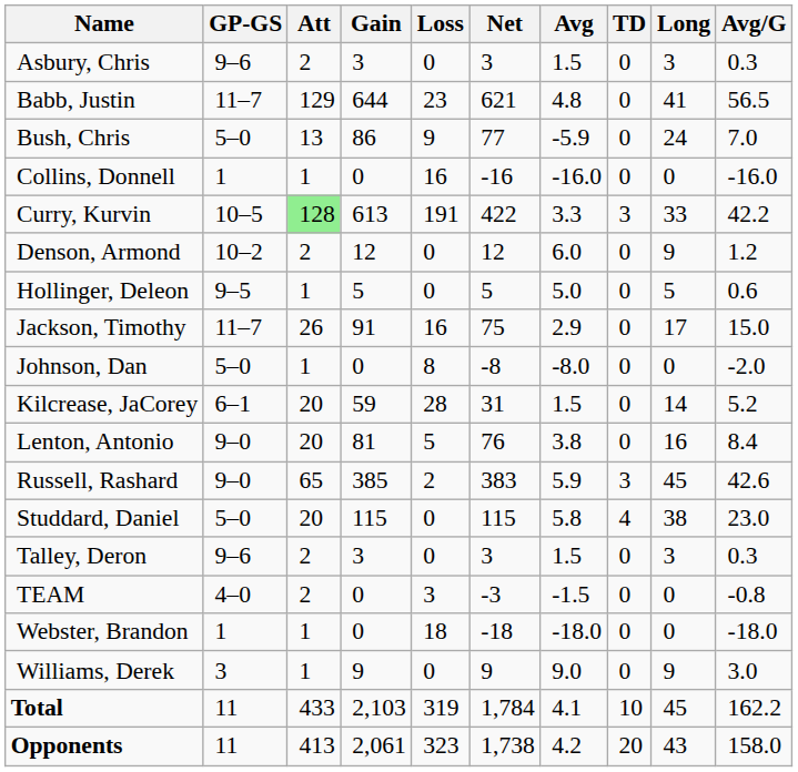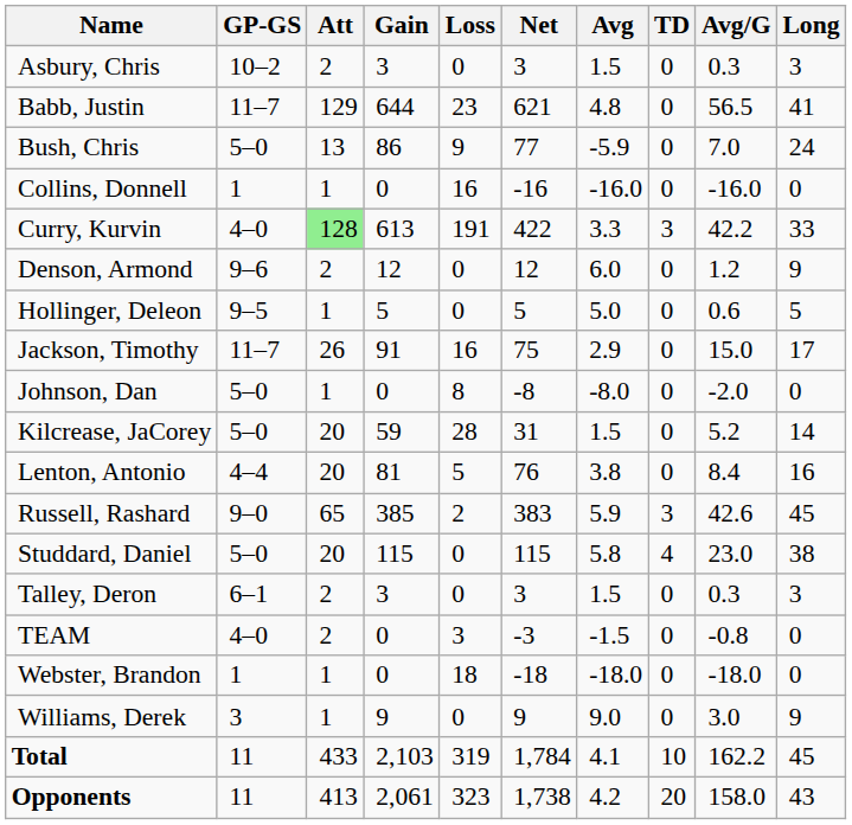columns swapped: Long <-> Avg/G
Asbury, Chris | GP-GS: 9–6 -> 10–2
Curry, Kurvin | GP-GS: 10–5 -> 4–0
Denson, Armond | GP-GS: 10–2 -> 9–6
Kilcrease, JaCorey | GP-GS: 6–1 -> 5–0
Lenton, Antonio | GP-GS: 9–0 -> 4–4
Talley, Deron | GP-GS: 9–6 -> 6–1
